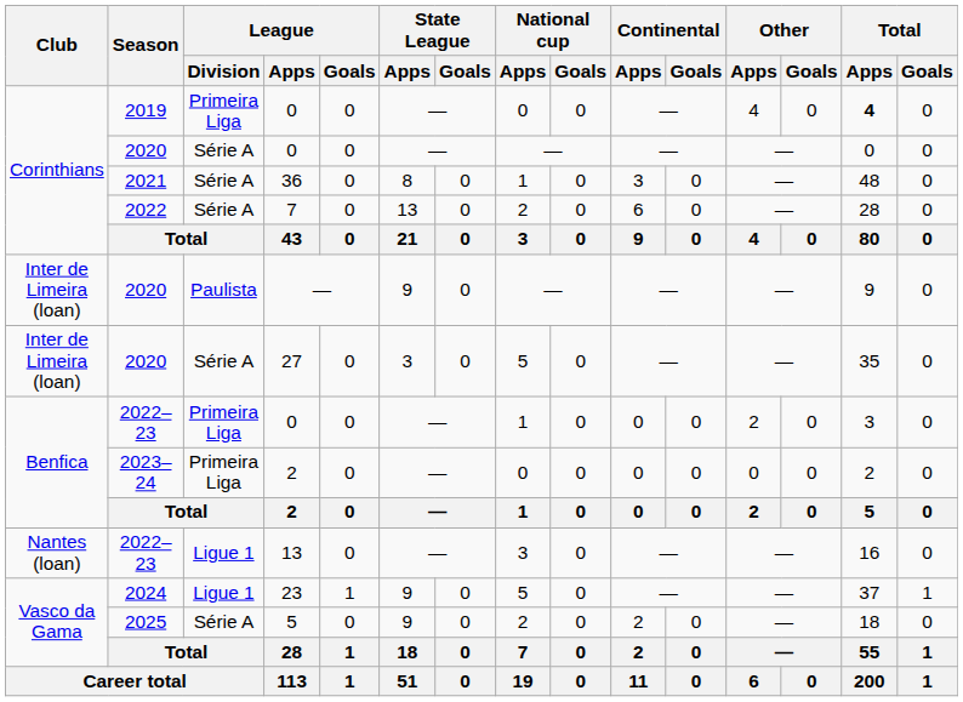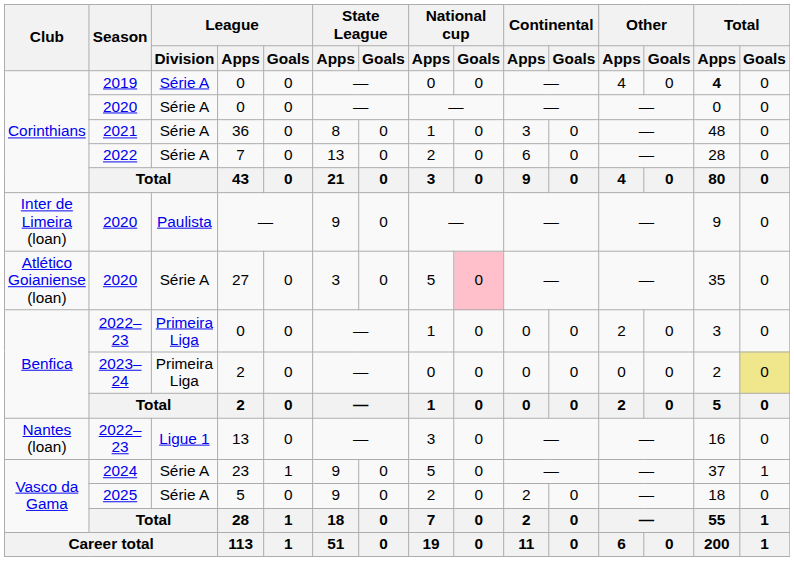2019 / 0 | League / Division: Primeira Liga -> Série A
27 | Club: Inter de Limeira (loan) -> Atlético Goianiense (loan)
27 | National cup / Goals: no background -> pink background
2023–24 / 2 | Total / Goals: no background -> khaki background
23 | League / Division: Ligue 1 -> Série A
